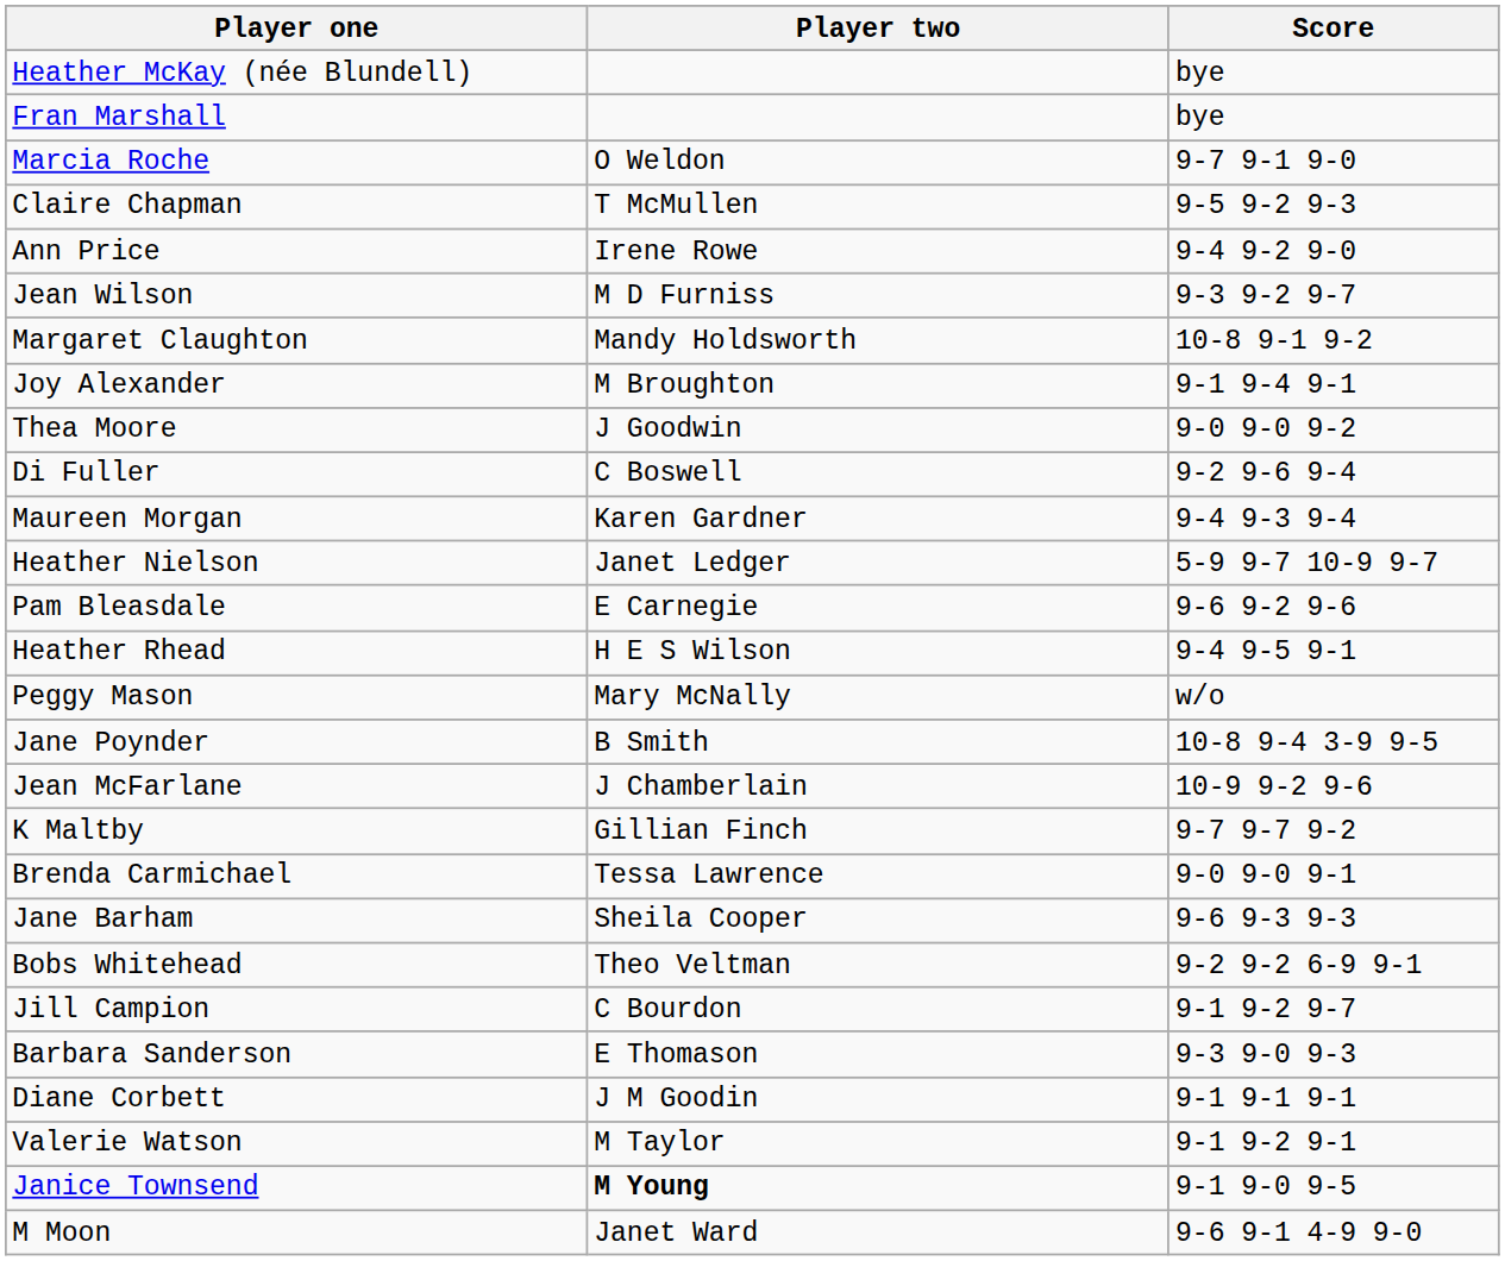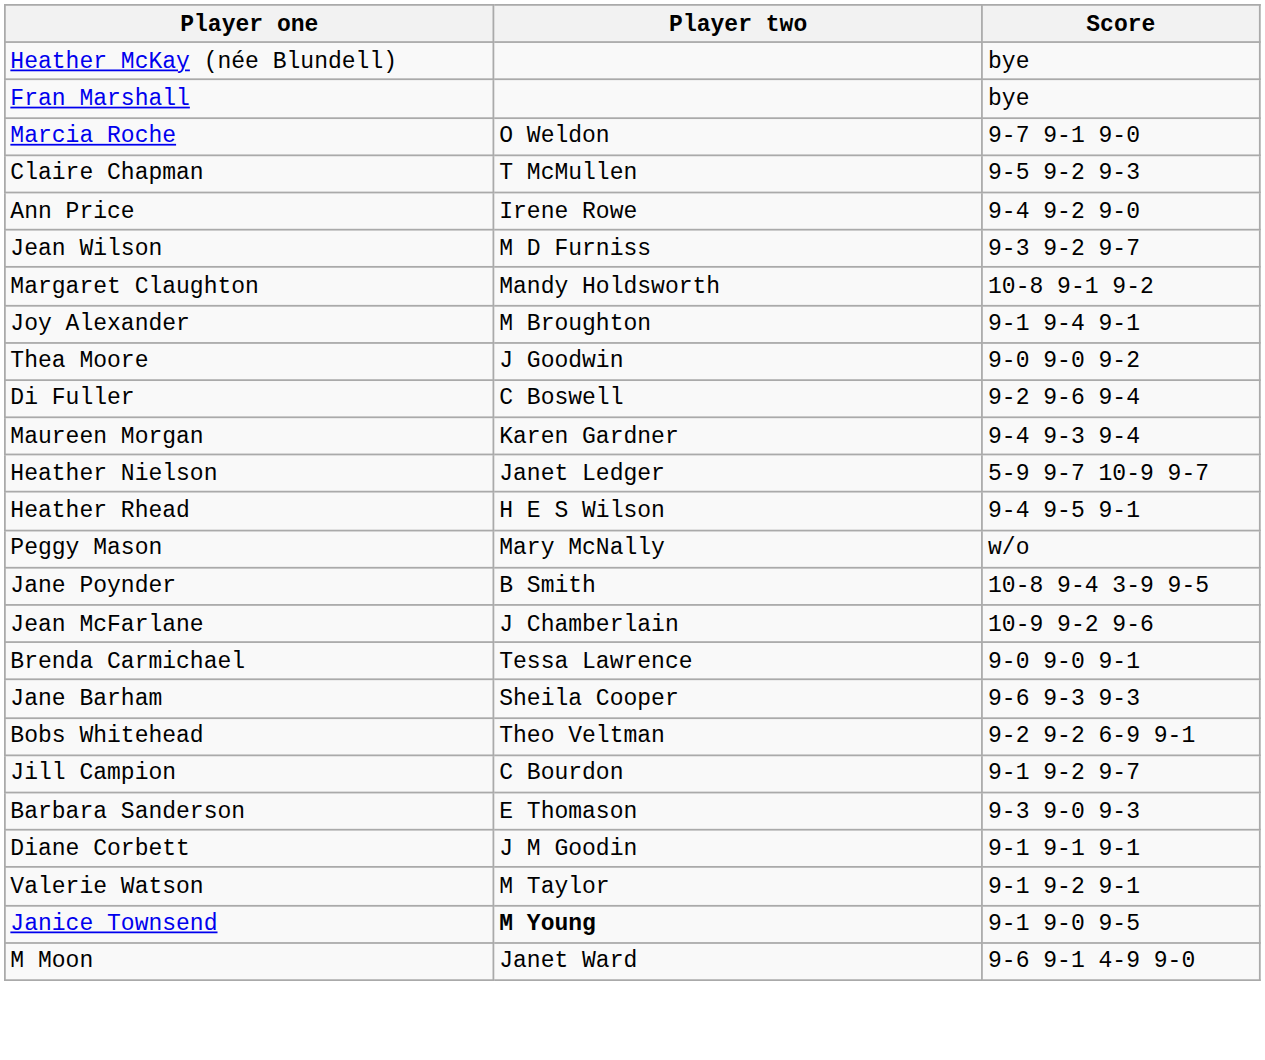- row: Pam Bleasdale | E Carnegie | 9-6 9-2 9-6
- row: K Maltby | Gillian Finch | 9-7 9-7 9-2
